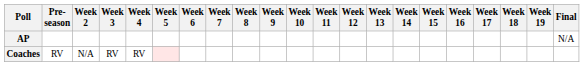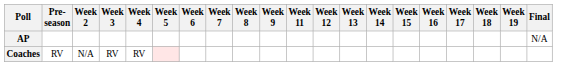- column: Week 10
